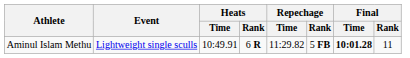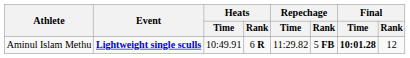Aminul Islam Methu | Event: normal -> bold
Aminul Islam Methu | Final / Rank: 11 -> 12
